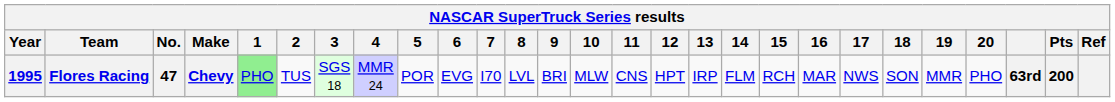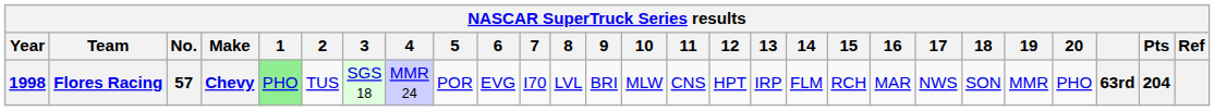Flores Racing | Year: 1995 -> 1998
Flores Racing | No.: 47 -> 57
Flores Racing | Pts: 200 -> 204
